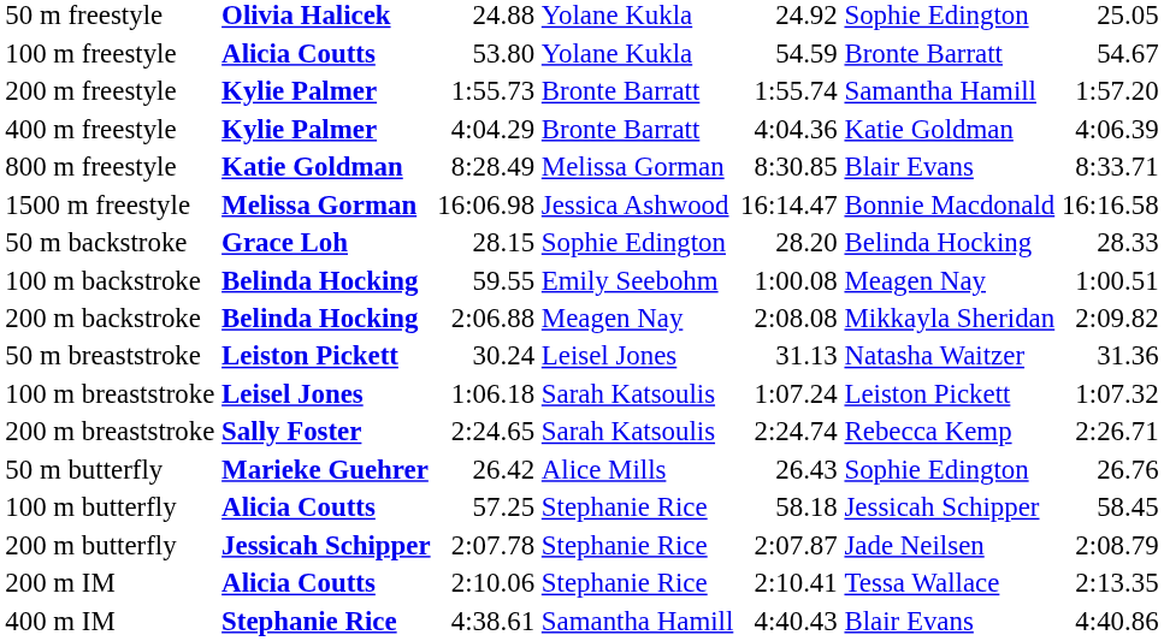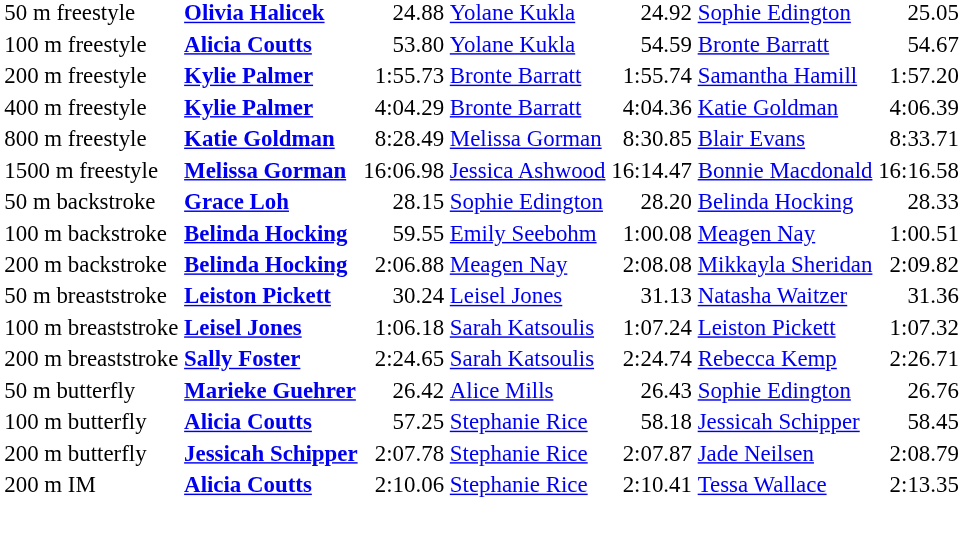- row: 400 m IM | Stephanie Rice | 4:38.61 | Samantha Hamill | 4:40.43 | Blair Evans | 4:40.86
